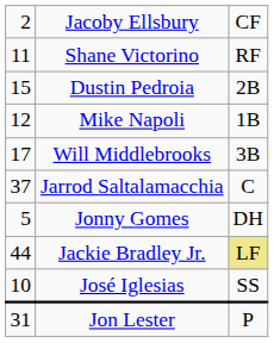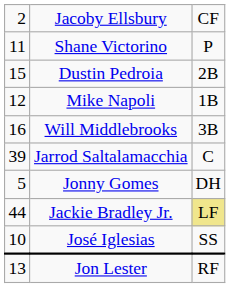Shane Victorino | column 3: RF -> P
Will Middlebrooks | column 1: 17 -> 16
Jarrod Saltalamacchia | column 1: 37 -> 39
Jon Lester | column 1: 31 -> 13
Jon Lester | column 3: P -> RF
